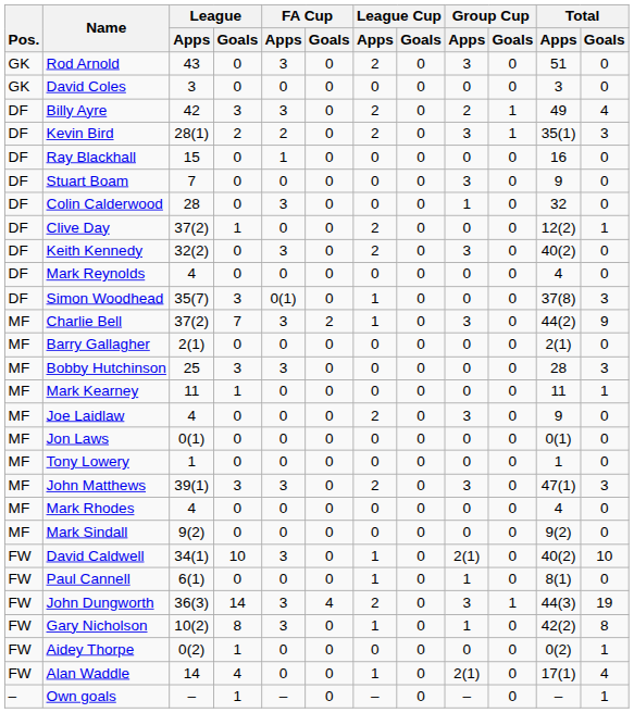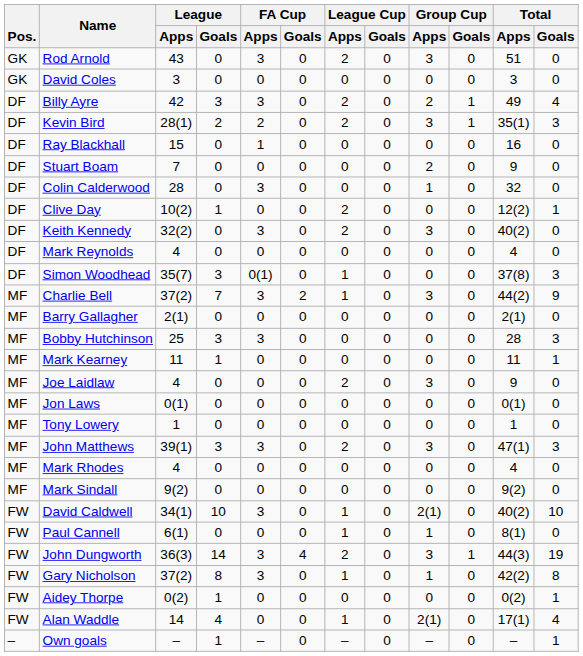Stuart Boam | Group Cup / Apps: 3 -> 2
Clive Day | League / Apps: 37(2) -> 10(2)
Gary Nicholson | League / Apps: 10(2) -> 37(2)
